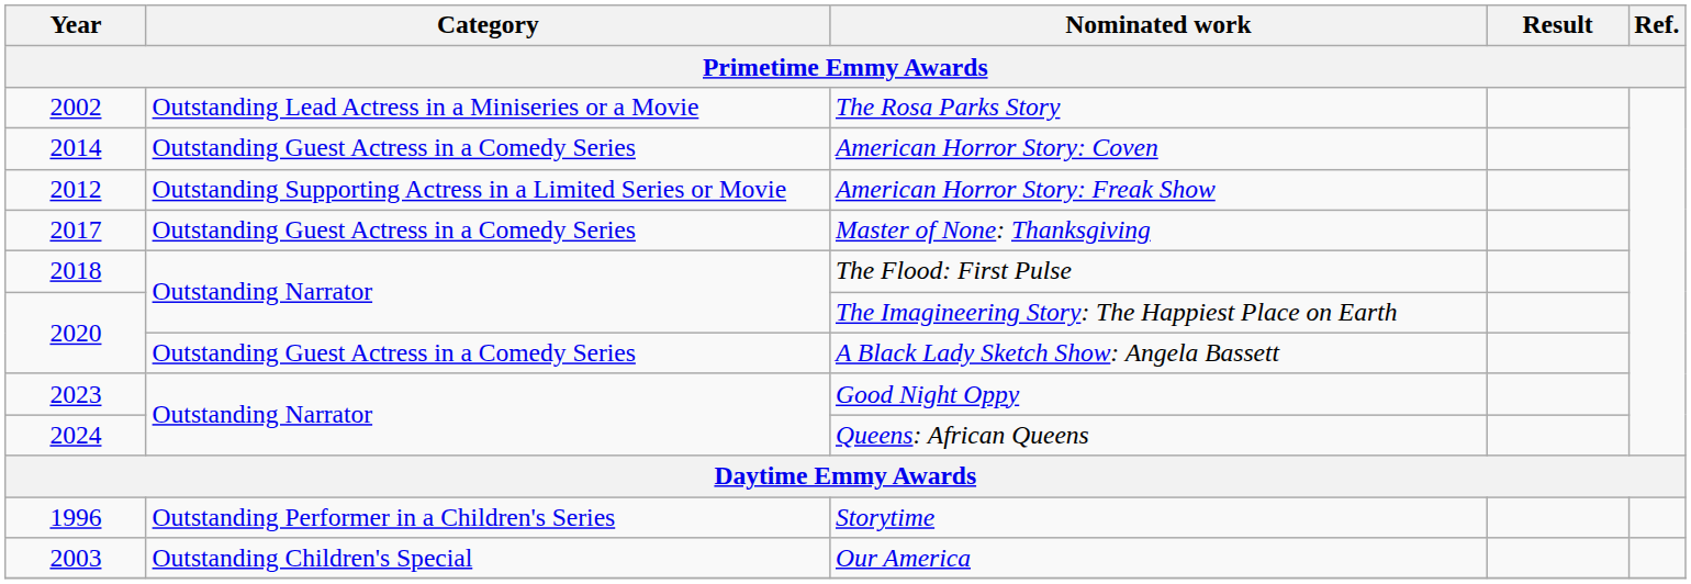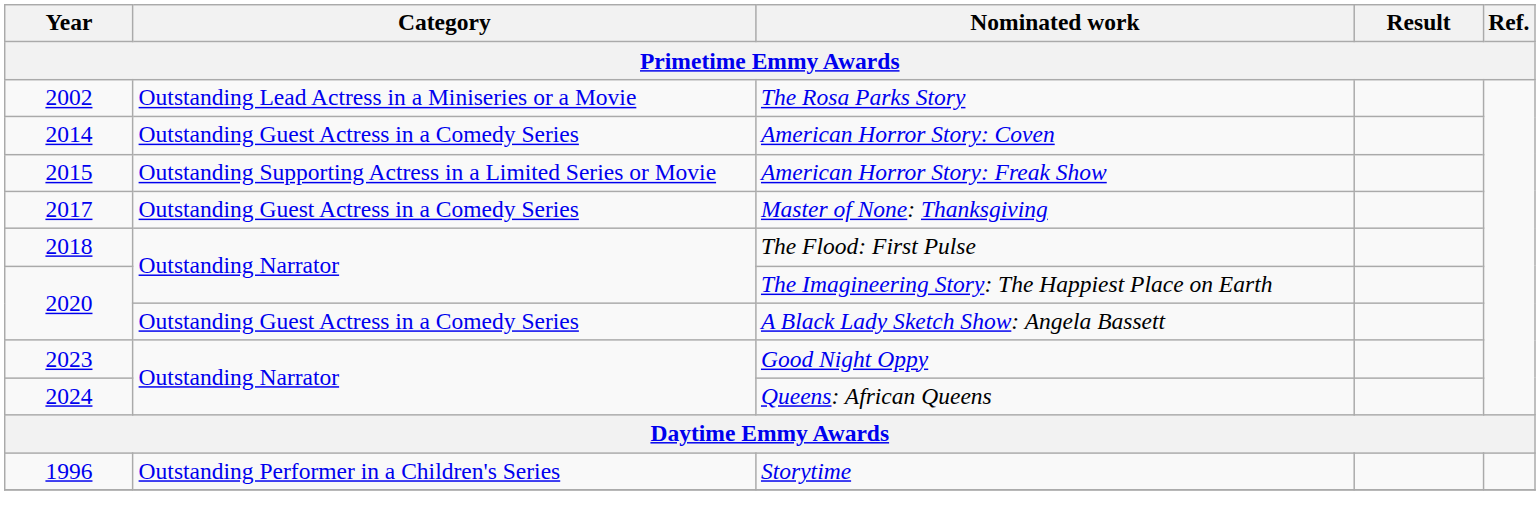American Horror Story: Freak Show | Year: 2012 -> 2015
- row: 2003 | Outstanding Children's Special | Our America
